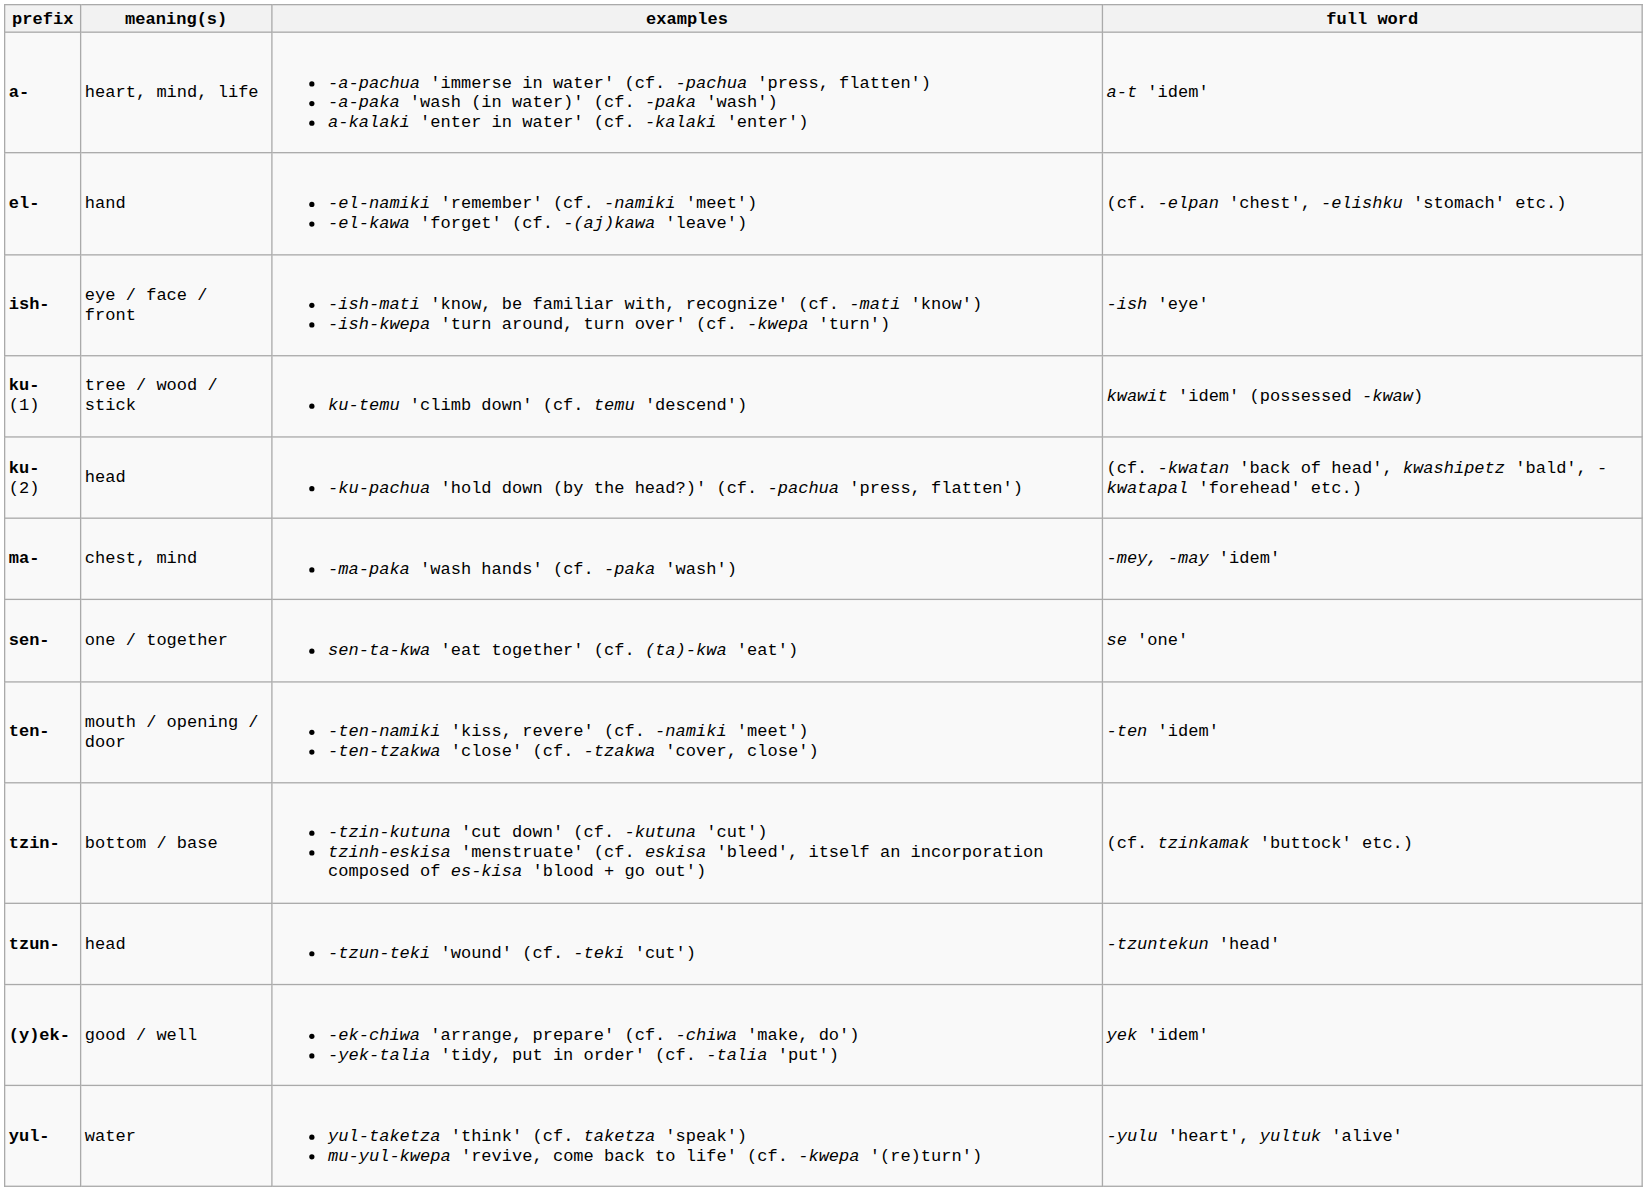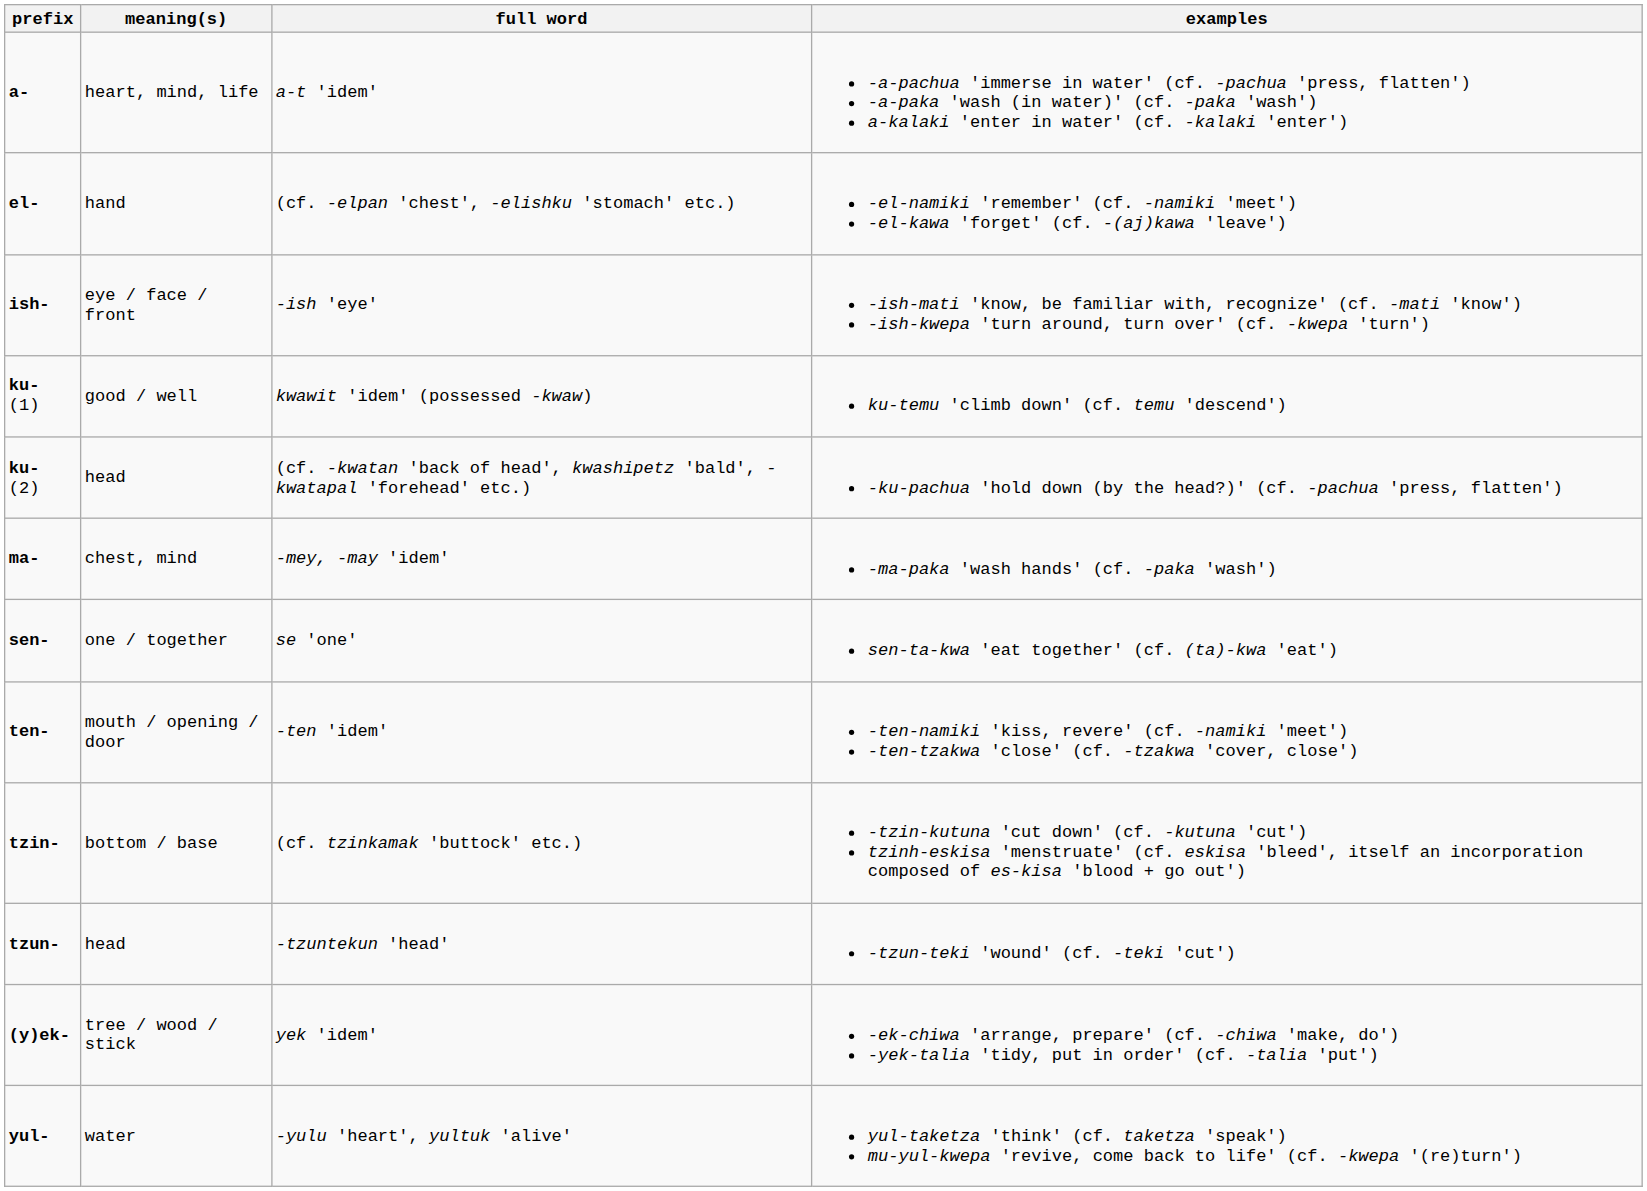columns swapped: full word <-> examples
ku- (1) | meaning(s): tree / wood / stick -> good / well
(y)ek- | meaning(s): good / well -> tree / wood / stick
